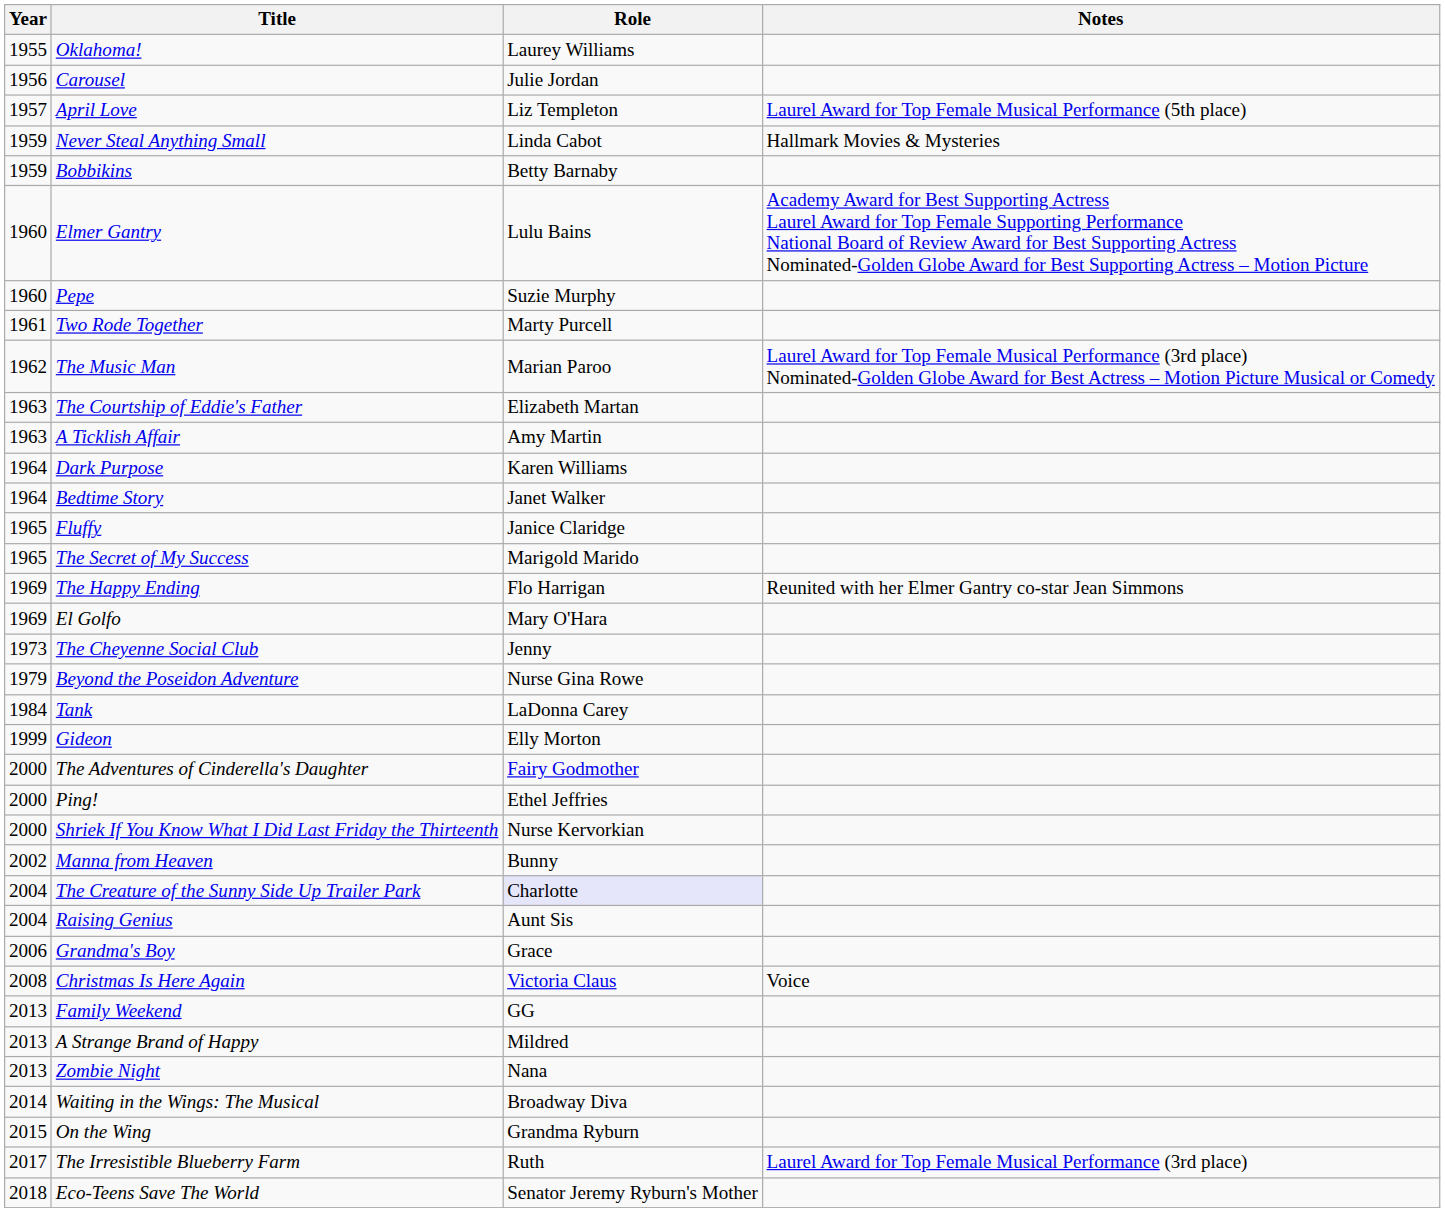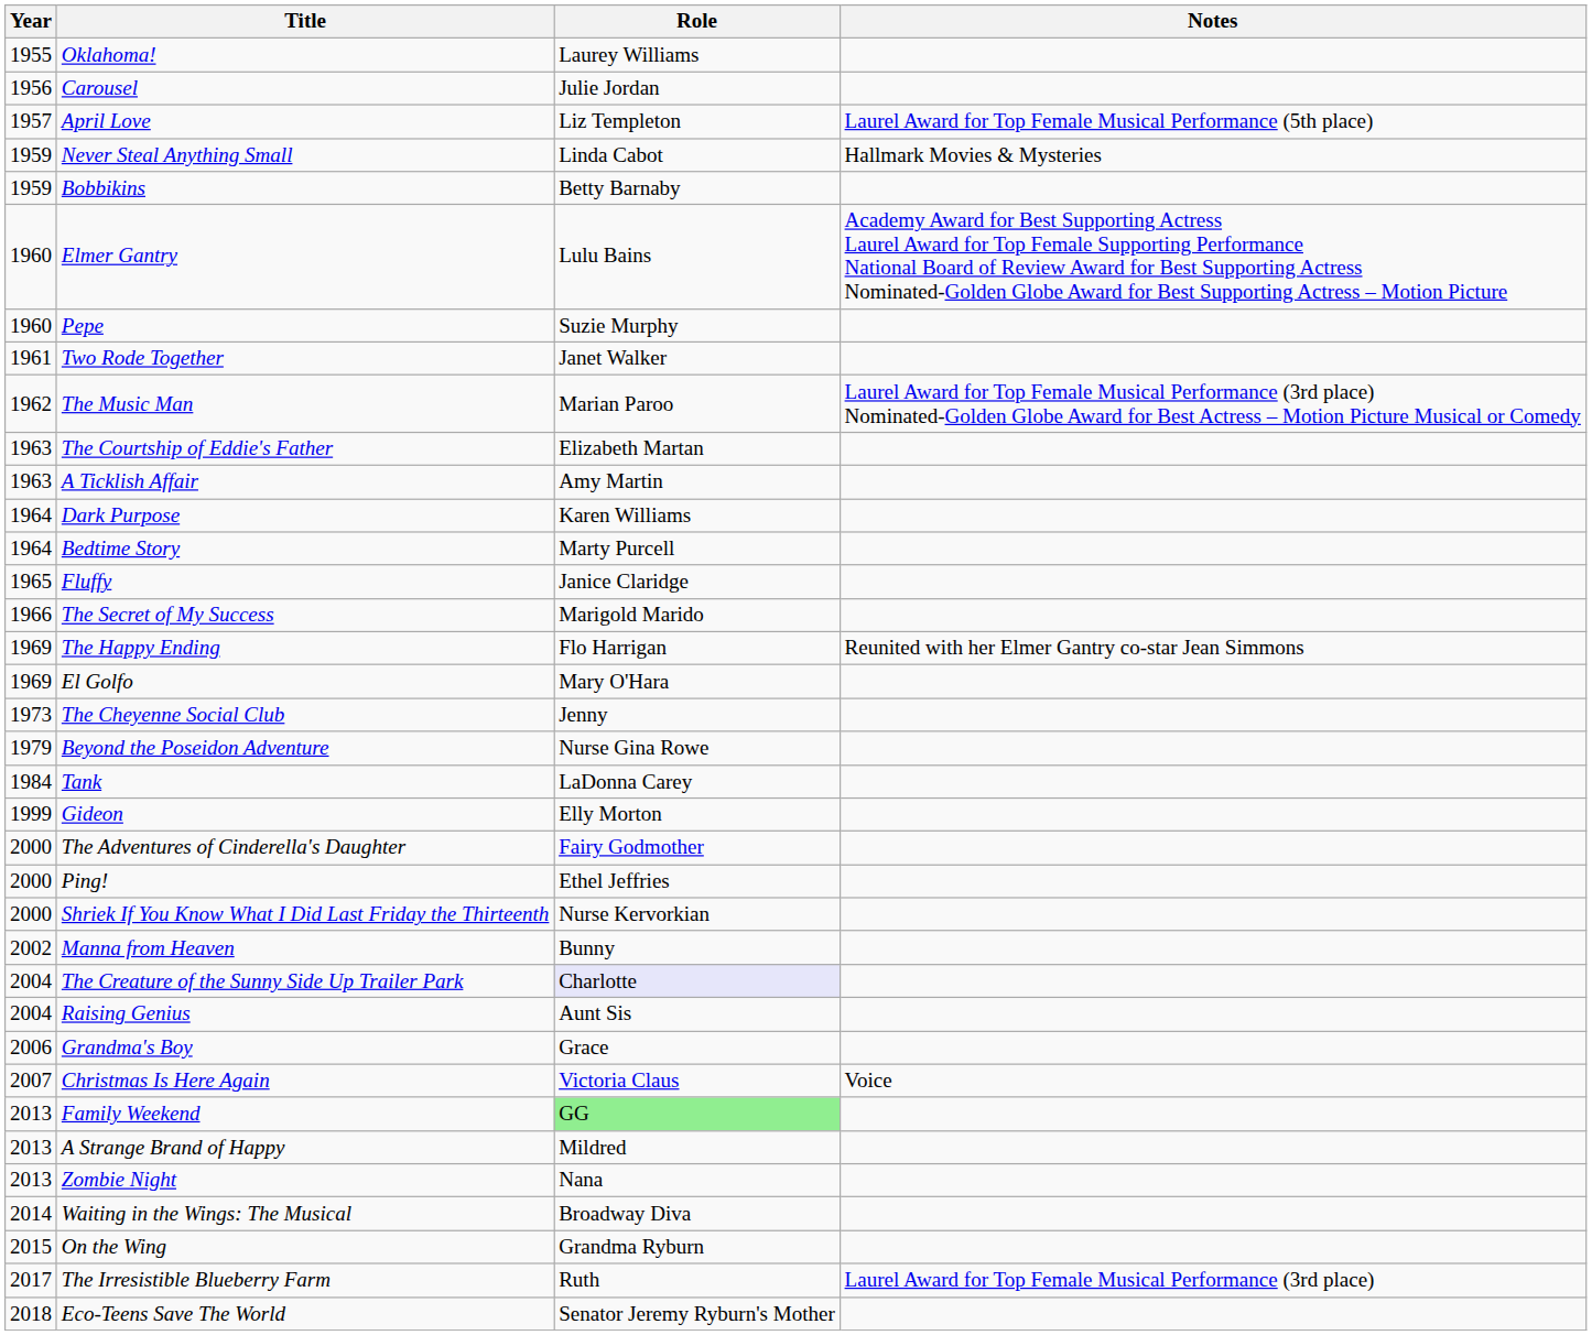Two Rode Together | Role: Marty Purcell -> Janet Walker
Bedtime Story | Role: Janet Walker -> Marty Purcell
The Secret of My Success | Year: 1965 -> 1966
Christmas Is Here Again | Year: 2008 -> 2007
Family Weekend | Role: no background -> lightgreen background
